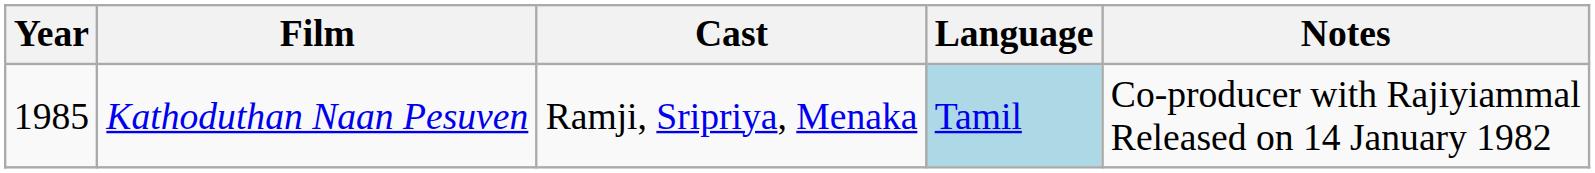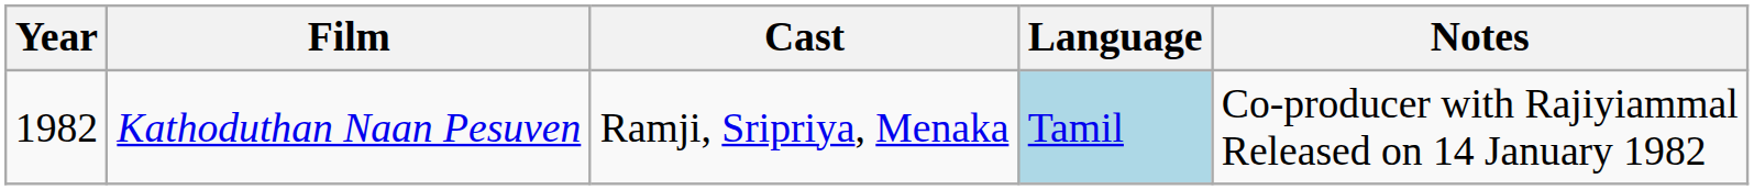Kathoduthan Naan Pesuven | Year: 1985 -> 1982
